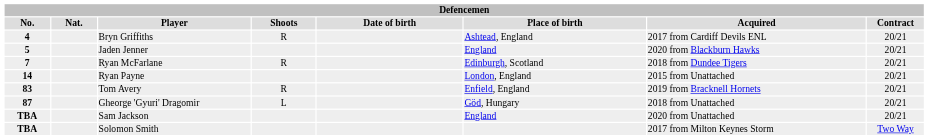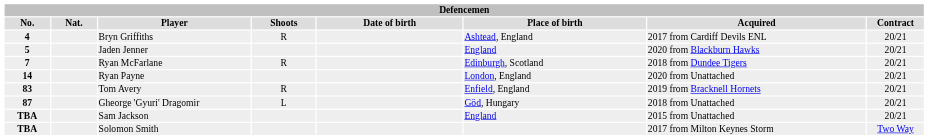Ryan Payne | Acquired: 2015 from Unattached -> 2020 from Unattached
Sam Jackson | Acquired: 2020 from Unattached -> 2015 from Unattached
